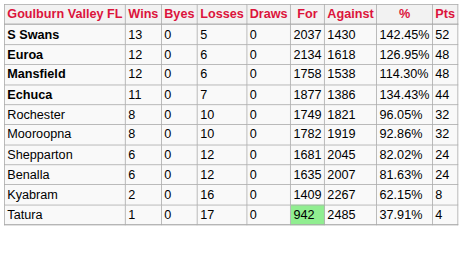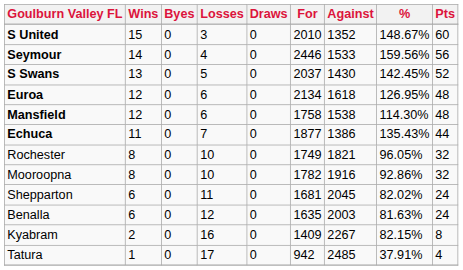+ row: S United | 15 | 0 | 3 | 0 | 2010 | 1352 | 148.67% | 60
+ row: Seymour | 14 | 0 | 4 | 0 | 2446 | 1533 | 159.56% | 56
Echuca | %: 134.43% -> 135.43%
Mooroopna | Against: 1919 -> 1916
Shepparton | Losses: 12 -> 11
Benalla | Against: 2007 -> 2003
Kyabram | %: 62.15% -> 82.15%
Tatura | For: lightgreen background -> no background
